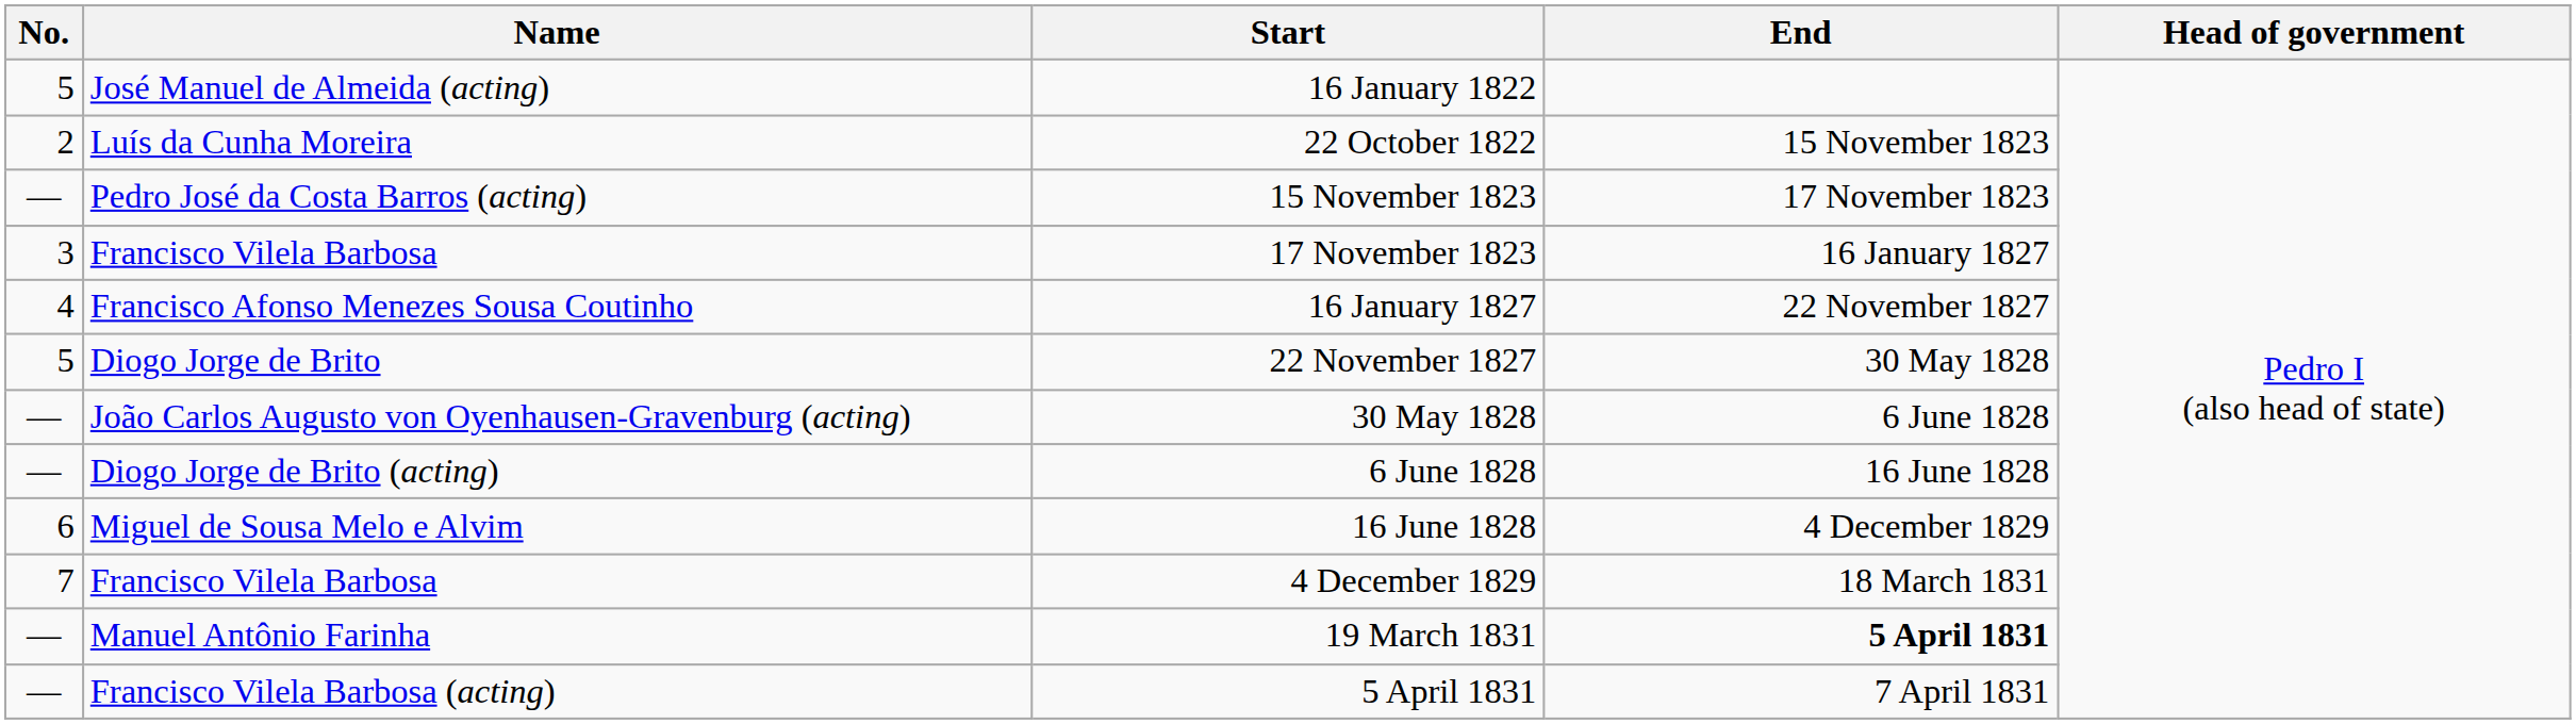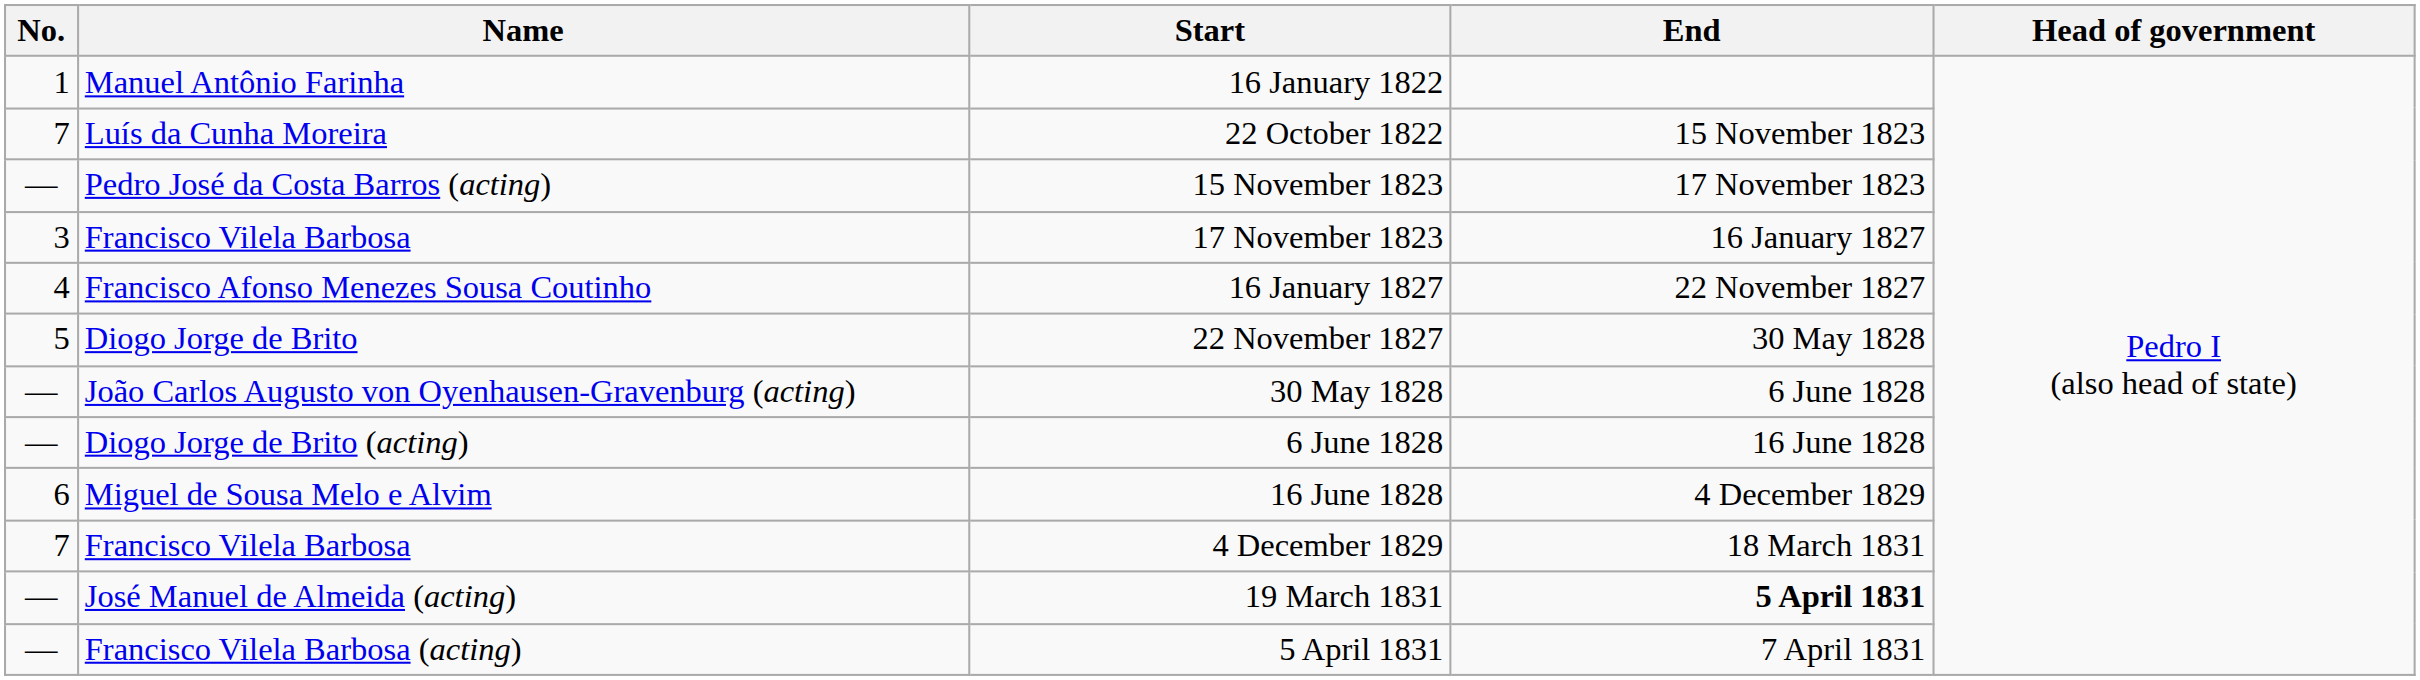16 January 1822 | No.: 5 -> 1
16 January 1822 | Name: José Manuel de Almeida (acting) -> Manuel Antônio Farinha
22 October 1822 | No.: 2 -> 7
19 March 1831 | Name: Manuel Antônio Farinha -> José Manuel de Almeida (acting)
